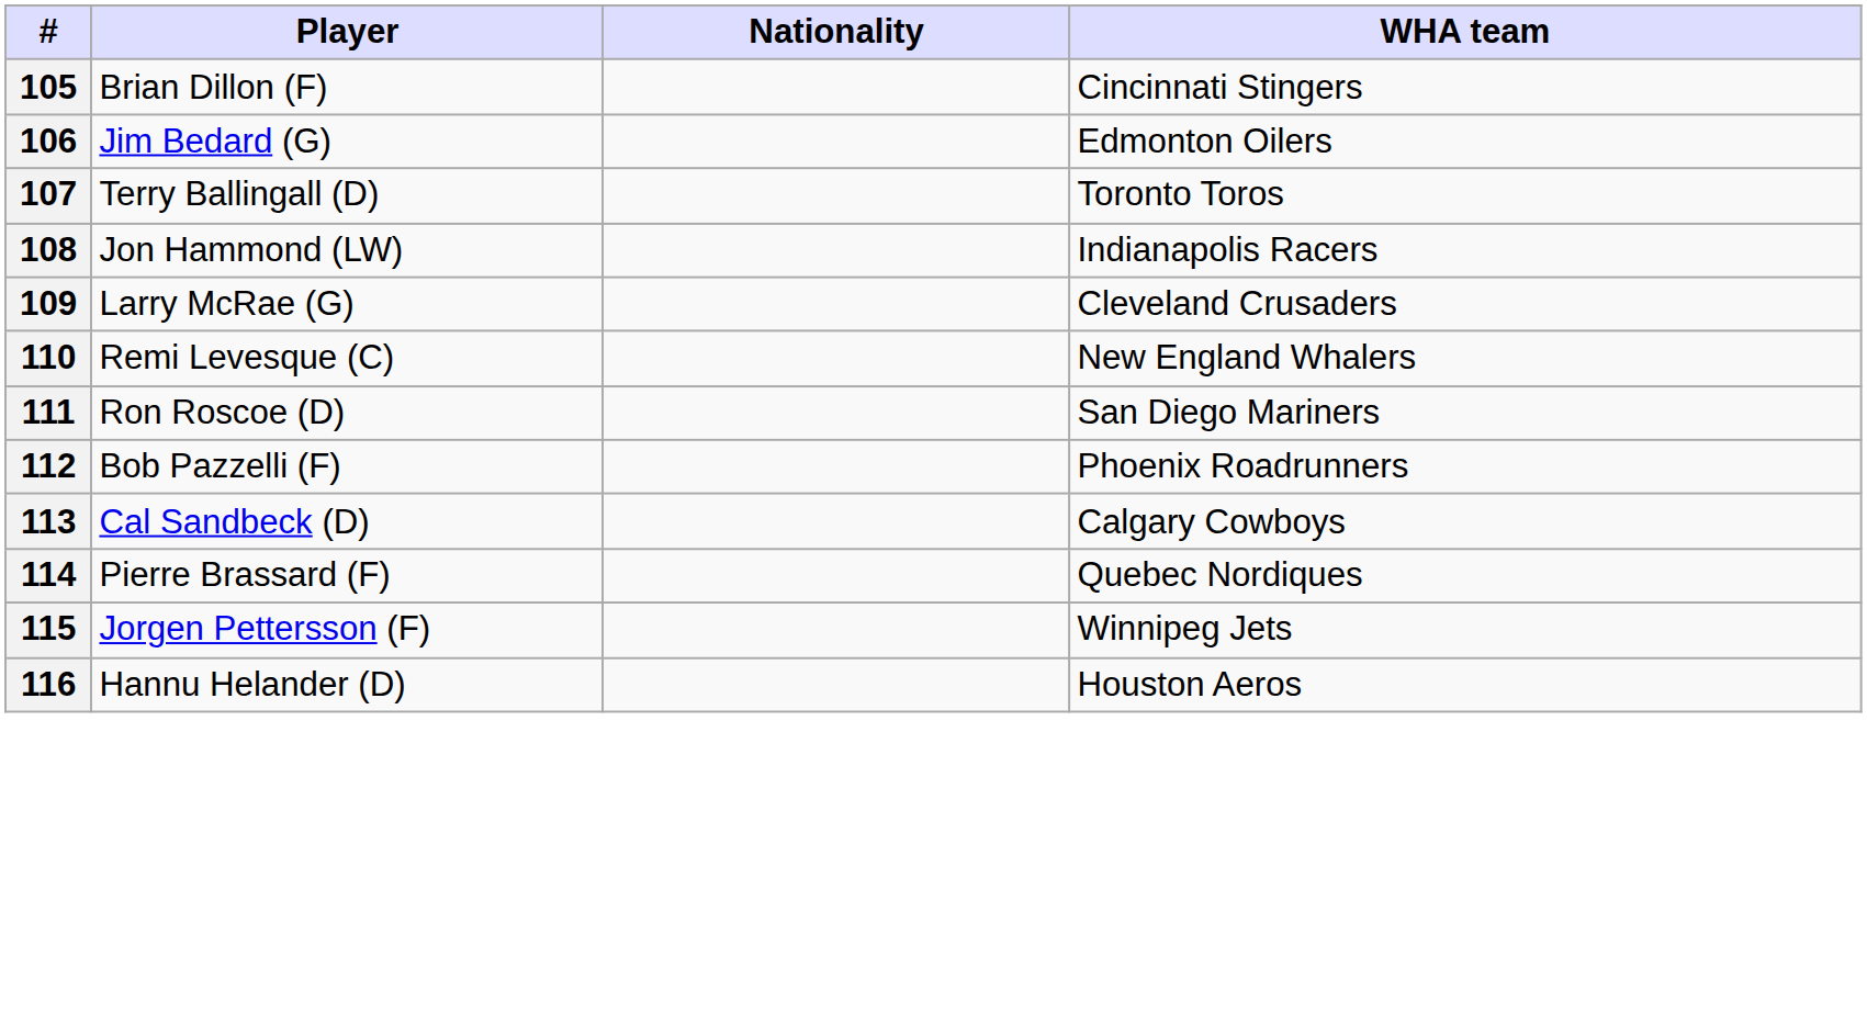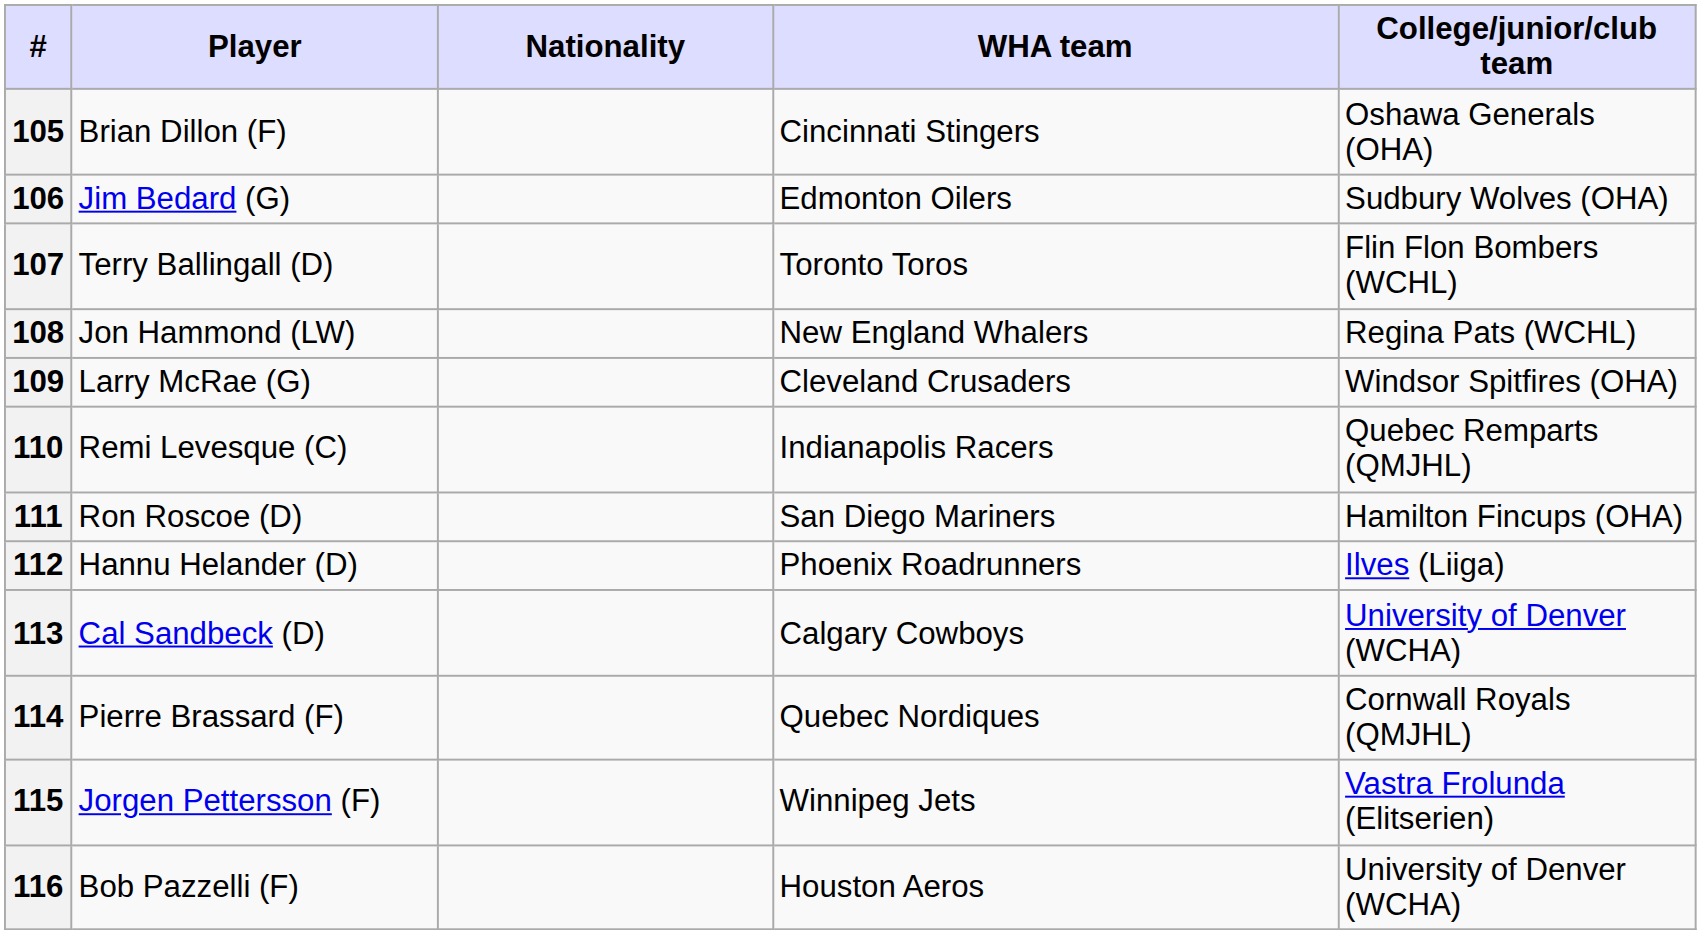+ column: College/junior/club team | Oshawa Generals (OHA) | Sudbury Wolves (OHA) | Flin Flon Bombers (WCHL) | Regina Pats (WCHL) | Windsor Spitfires (OHA) | Quebec Remparts (QMJHL) | Hamilton Fincups (OHA) | Ilves (Liiga) | University of Denver (WCHA) | Cornwall Royals (QMJHL) | Vastra Frolunda (Elitserien) | University of Denver (WCHA)
108 | WHA team: Indianapolis Racers -> New England Whalers
110 | WHA team: New England Whalers -> Indianapolis Racers
112 | Player: Bob Pazzelli (F) -> Hannu Helander (D)
116 | Player: Hannu Helander (D) -> Bob Pazzelli (F)
